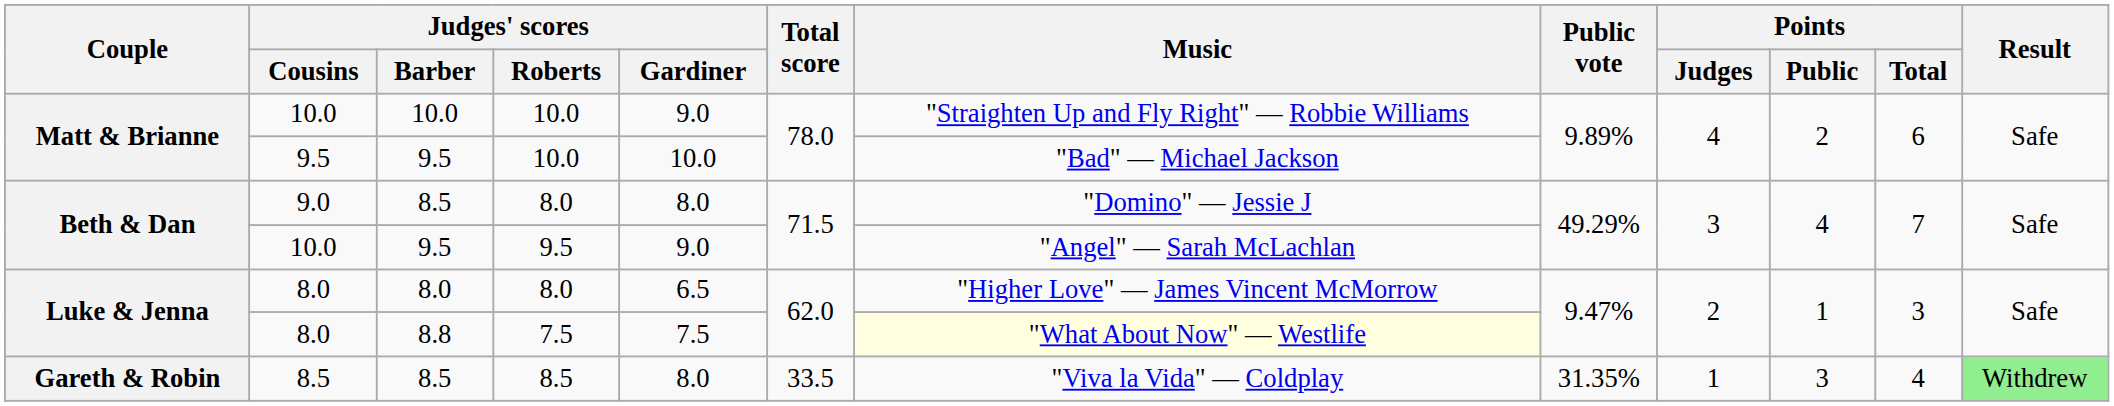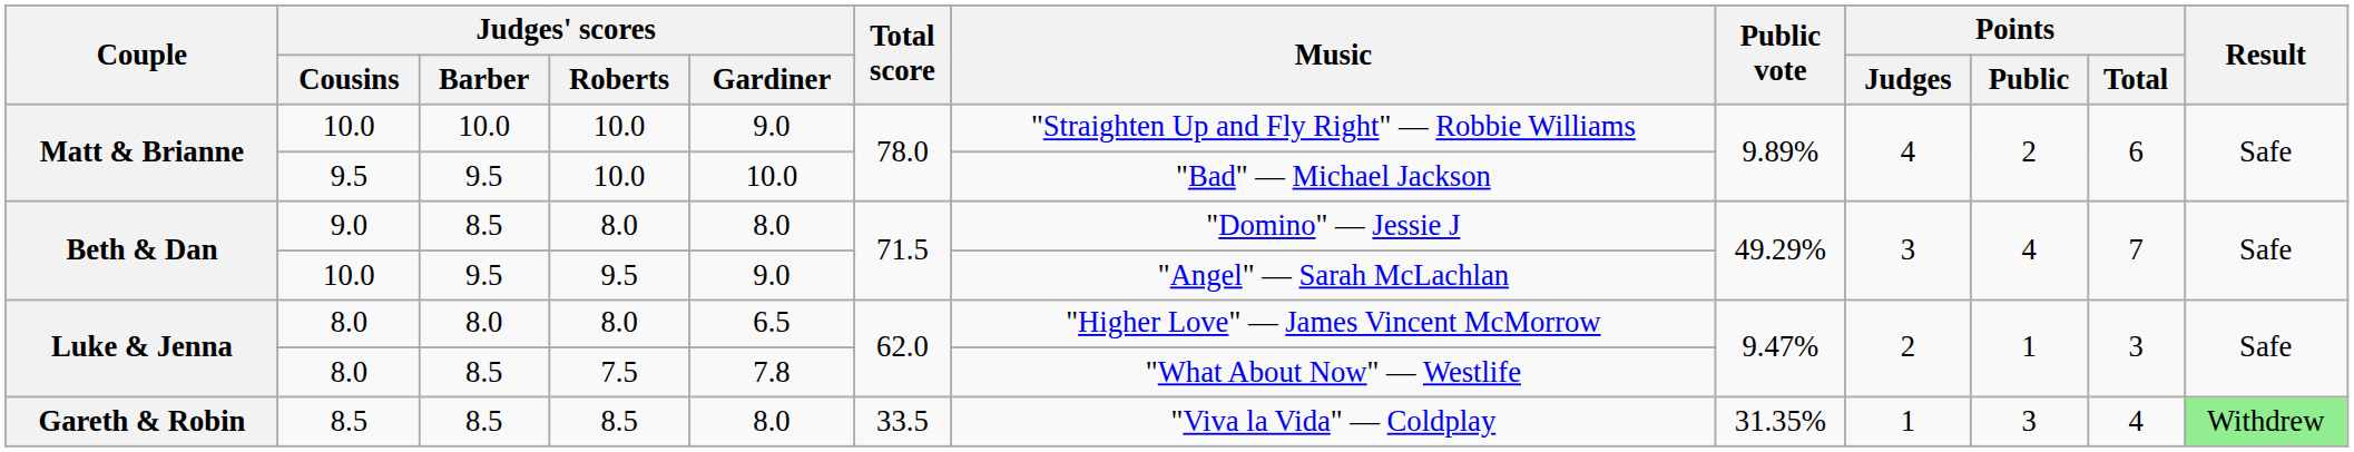8.0 / 7.5 | Judges' scores / Barber: 8.8 -> 8.5
8.0 / 7.5 | Judges' scores / Gardiner: 7.5 -> 7.8
8.0 / 7.5 | Music: lightyellow background -> no background
